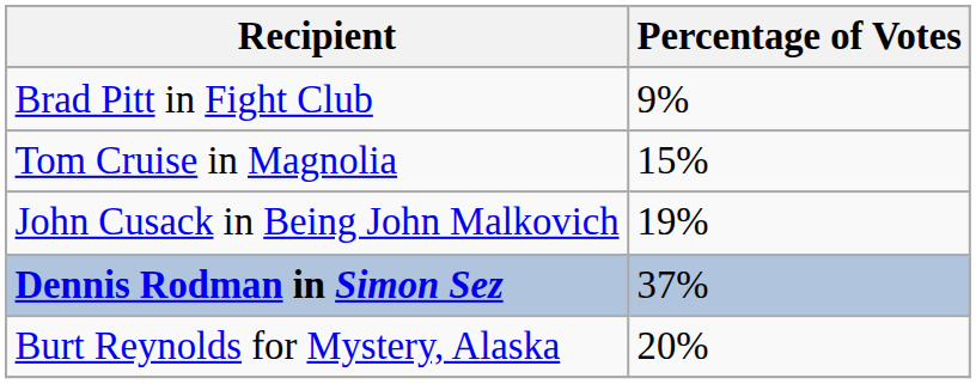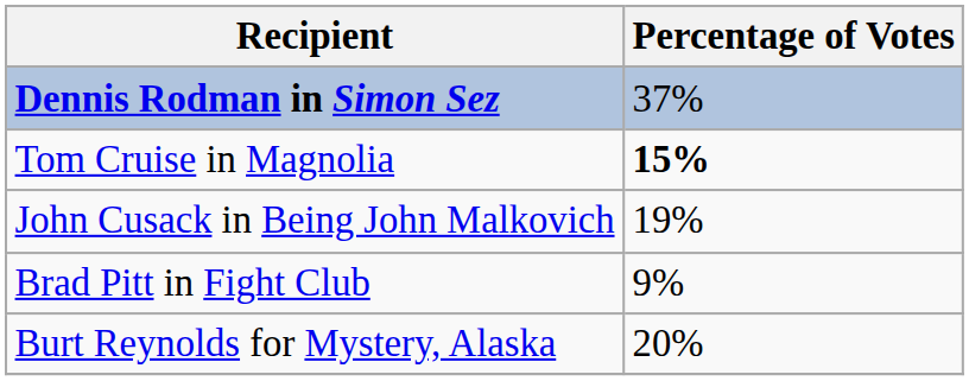rows swapped: Dennis Rodman in Simon Sez <-> Brad Pitt in Fight Club
Tom Cruise in Magnolia | Percentage of Votes: normal -> bold
